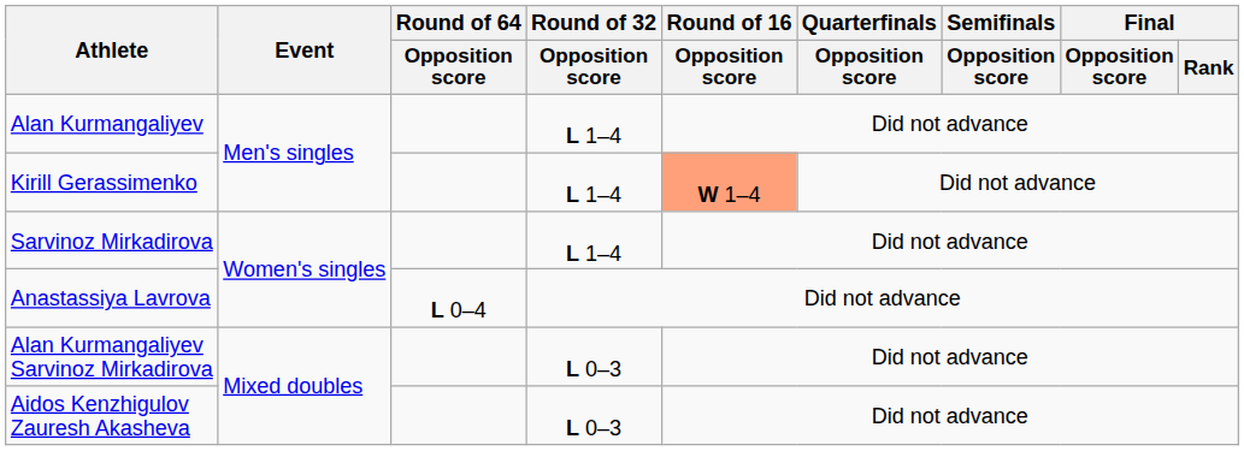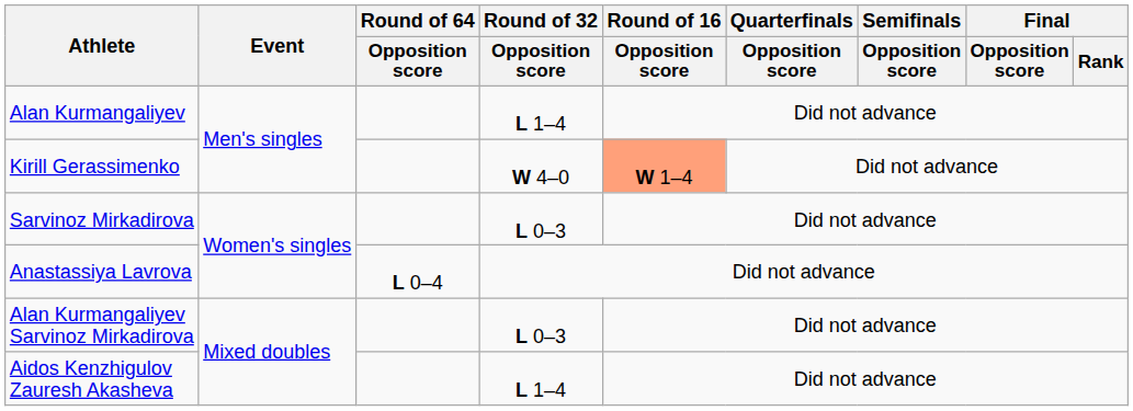Kirill Gerassimenko | Round of 32 / Opposition score: L 1–4 -> W 4–0
Sarvinoz Mirkadirova | Round of 32 / Opposition score: L 1–4 -> L 0–3
Aidos Kenzhigulov Zauresh Akasheva | Round of 32 / Opposition score: L 0–3 -> L 1–4
